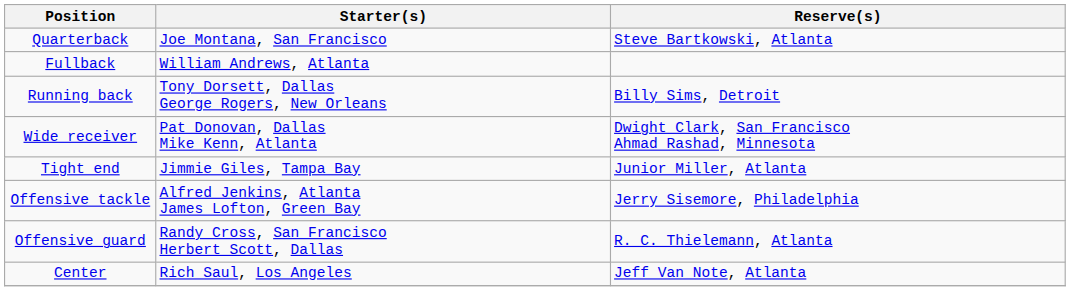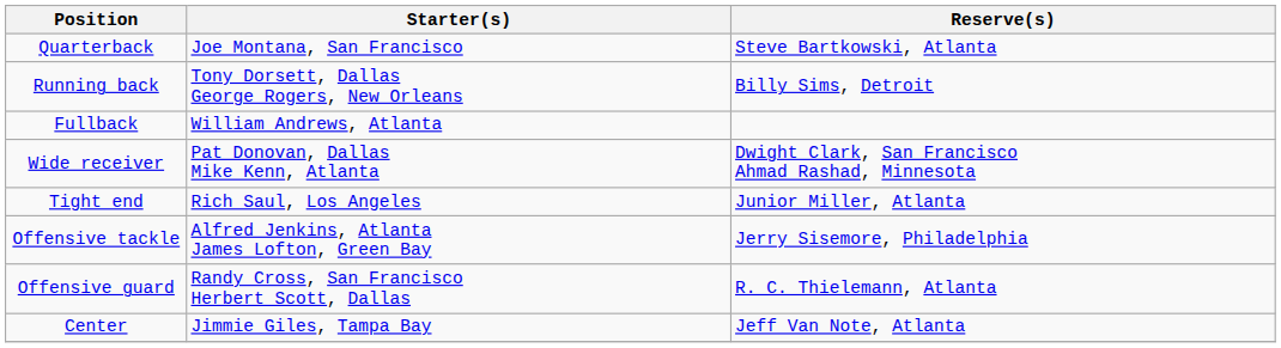rows swapped: Running back <-> Fullback
Tight end | Starter(s): Jimmie Giles, Tampa Bay -> Rich Saul, Los Angeles
Center | Starter(s): Rich Saul, Los Angeles -> Jimmie Giles, Tampa Bay
